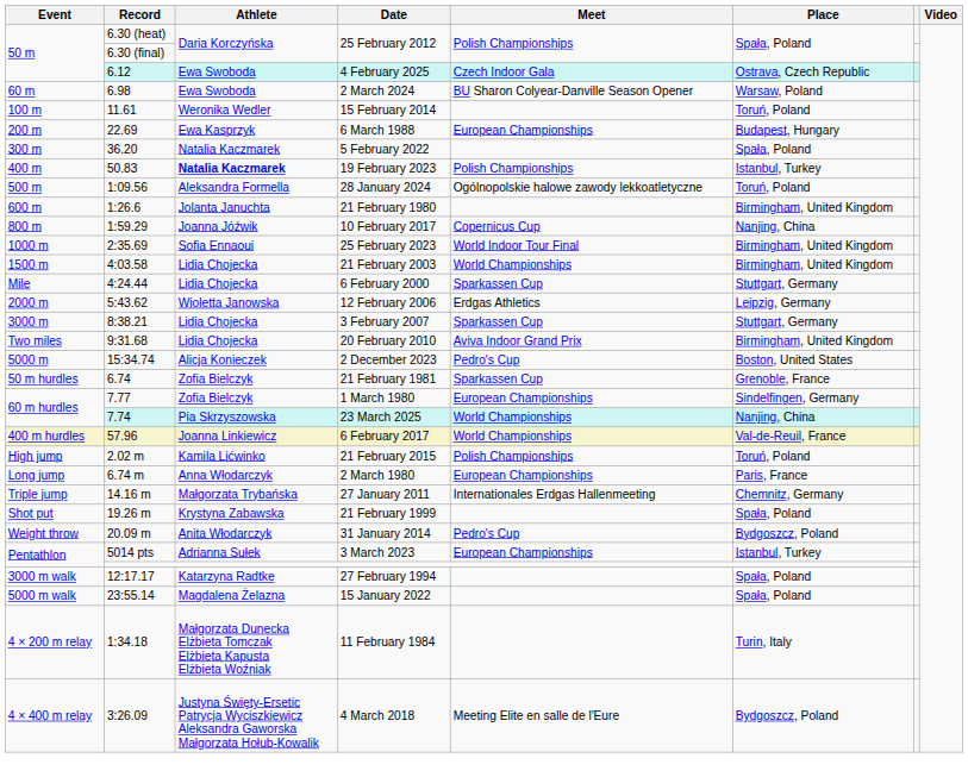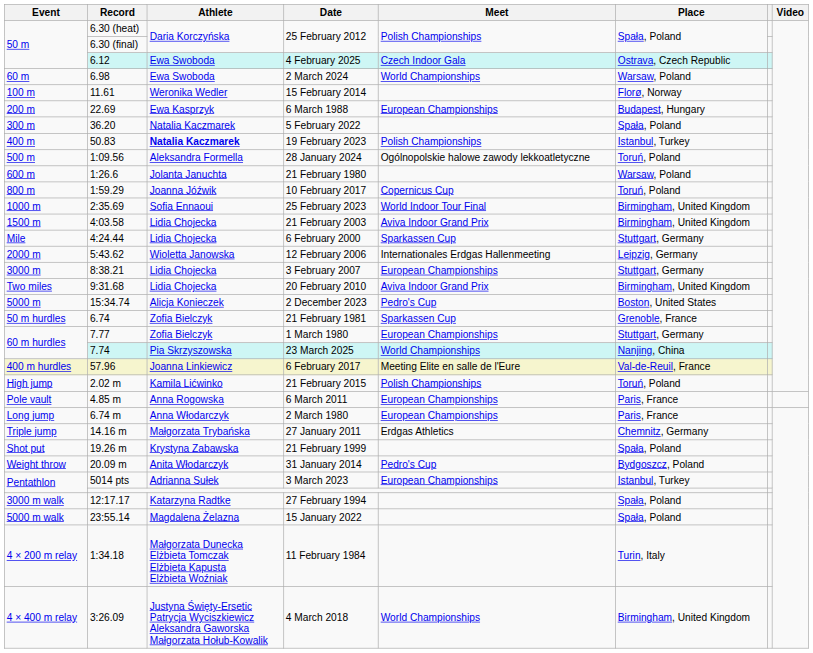2 March 2024 | Meet: BU Sharon Colyear-Danville Season Opener -> World Championships
15 February 2014 | Place: Toruń, Poland -> Florø, Norway
21 February 1980 | Place: Birmingham, United Kingdom -> Warsaw, Poland
10 February 2017 | Place: Nanjing, China -> Toruń, Poland
21 February 2003 | Meet: World Championships -> Aviva Indoor Grand Prix
12 February 2006 | Meet: Erdgas Athletics -> Internationales Erdgas Hallenmeeting
3 February 2007 | Meet: Sparkassen Cup -> European Championships
1 March 1980 | Place: Sindelfingen, Germany -> Stuttgart, Germany
6 February 2017 | Meet: World Championships -> Meeting Elite en salle de l'Eure
+ row: Pole vault | 4.85 m | Anna Rogowska | 6 March 2011 | European Championships | Paris, France
27 January 2011 | Meet: Internationales Erdgas Hallenmeeting -> Erdgas Athletics
4 March 2018 | Meet: Meeting Elite en salle de l'Eure -> World Championships
4 March 2018 | Place: Bydgoszcz, Poland -> Birmingham, United Kingdom
